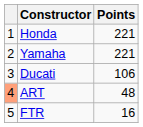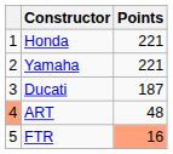Ducati | Points: 106 -> 187
FTR | Points: no background -> lightsalmon background
